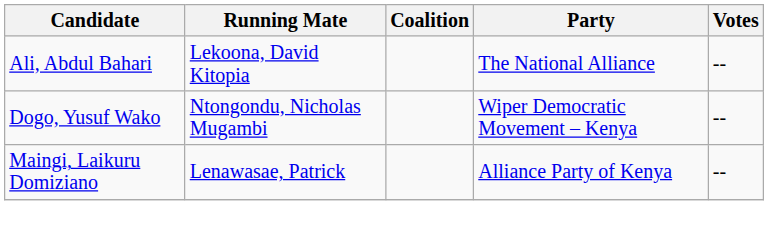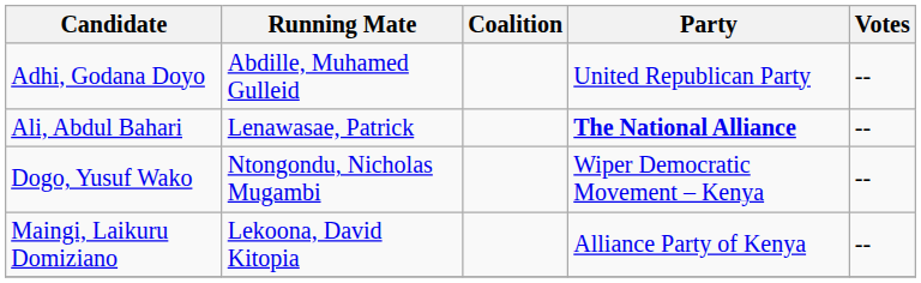+ row: Adhi, Godana Doyo | Abdille, Muhamed Gulleid | United Republican Party | --
Ali, Abdul Bahari | Running Mate: Lekoona, David Kitopia -> Lenawasae, Patrick
Ali, Abdul Bahari | Party: normal -> bold
Maingi, Laikuru Domiziano | Running Mate: Lenawasae, Patrick -> Lekoona, David Kitopia
